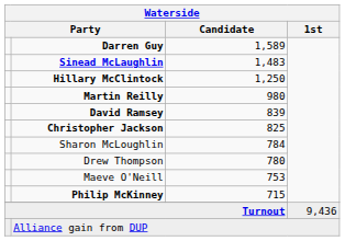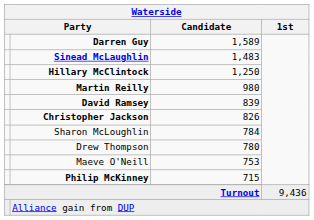Christopher Jackson | Waterside / Candidate: 825 -> 826
